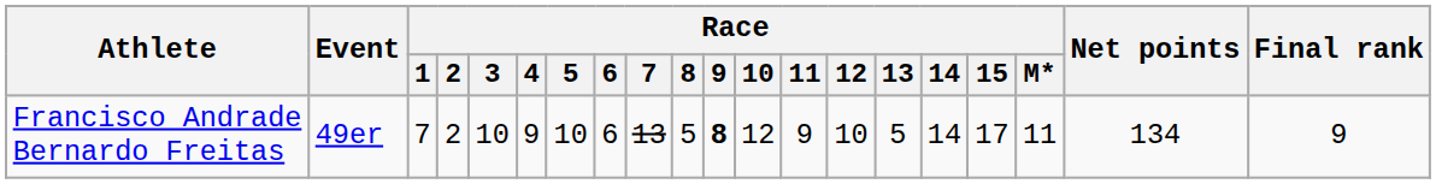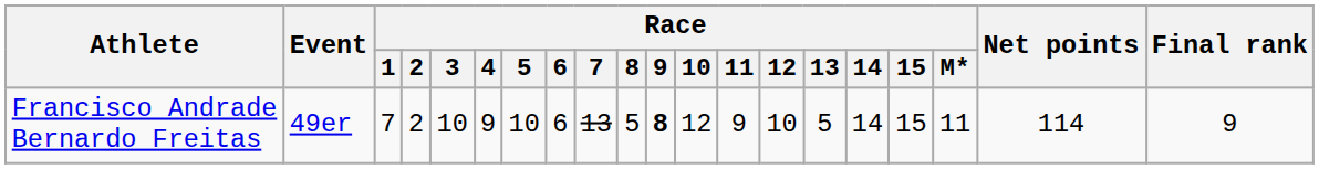Francisco Andrade Bernardo Freitas | Race / 15: 17 -> 15
Francisco Andrade Bernardo Freitas | Net points: 134 -> 114
